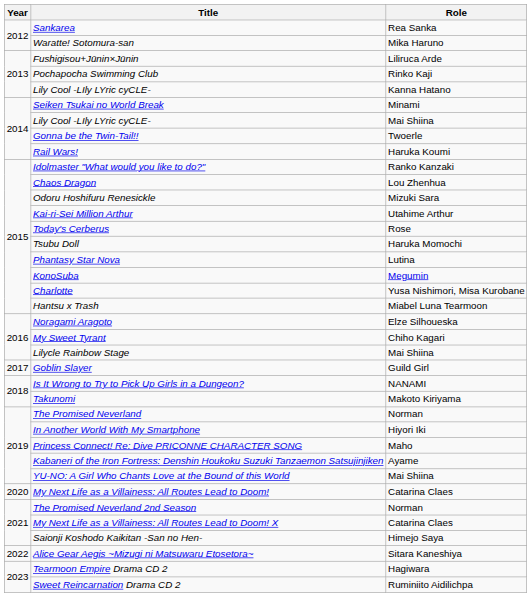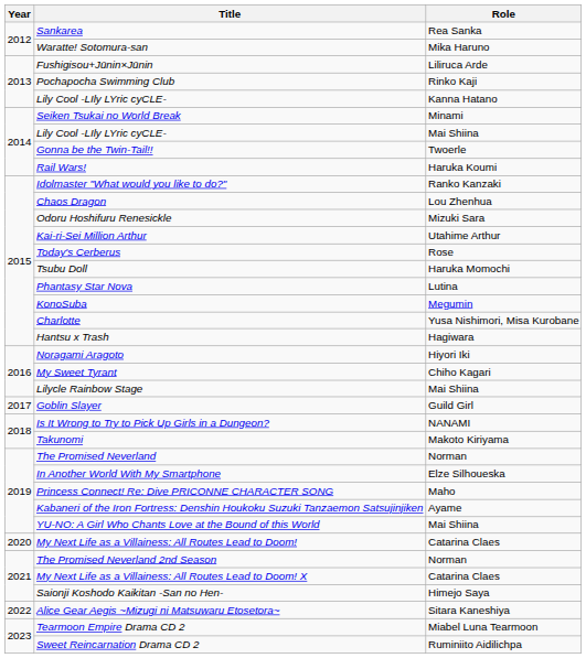Hantsu x Trash | Role: Miabel Luna Tearmoon -> Hagiwara
Noragami Aragoto | Role: Elze Silhoueska -> Hiyori Iki
In Another World With My Smartphone | Role: Hiyori Iki -> Elze Silhoueska
Tearmoon Empire Drama CD 2 | Role: Hagiwara -> Miabel Luna Tearmoon
